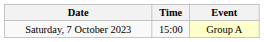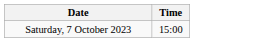- column: Event | Group A
